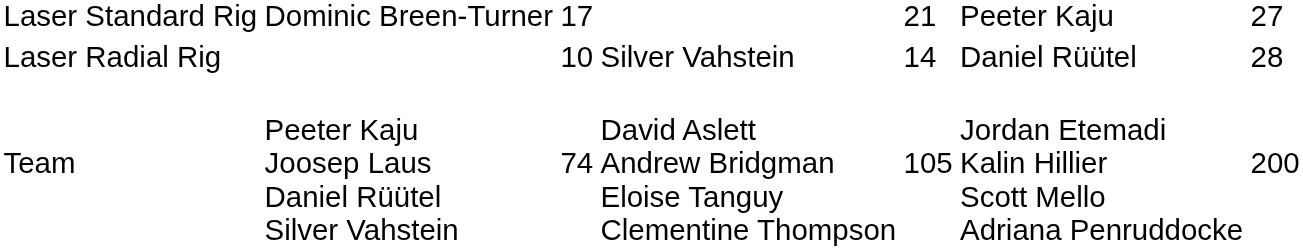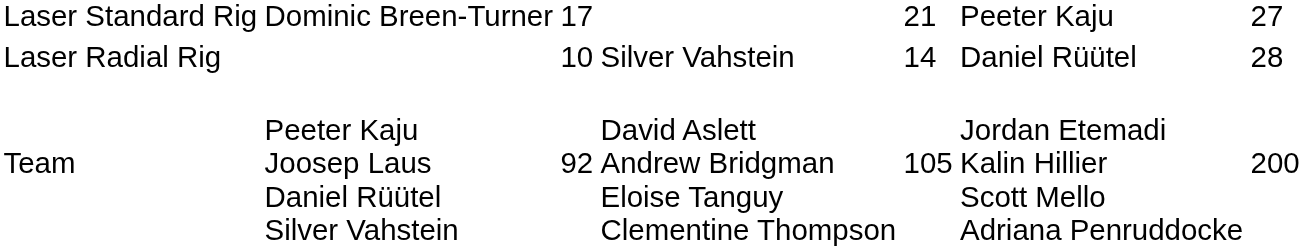Team | column 3: 74 -> 92
